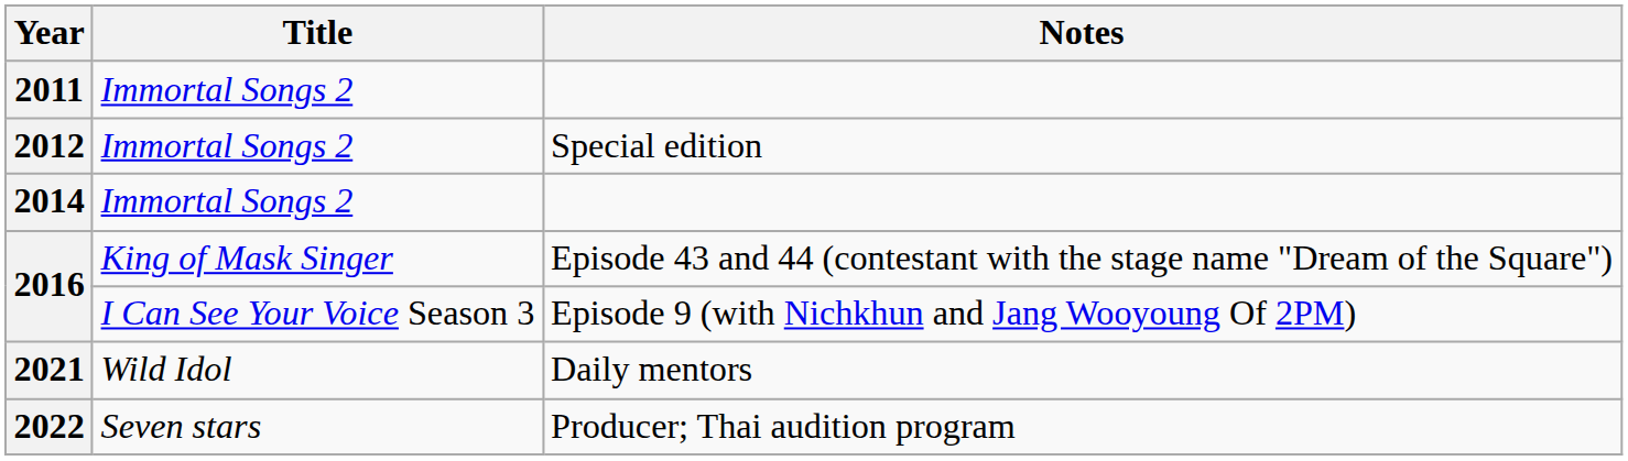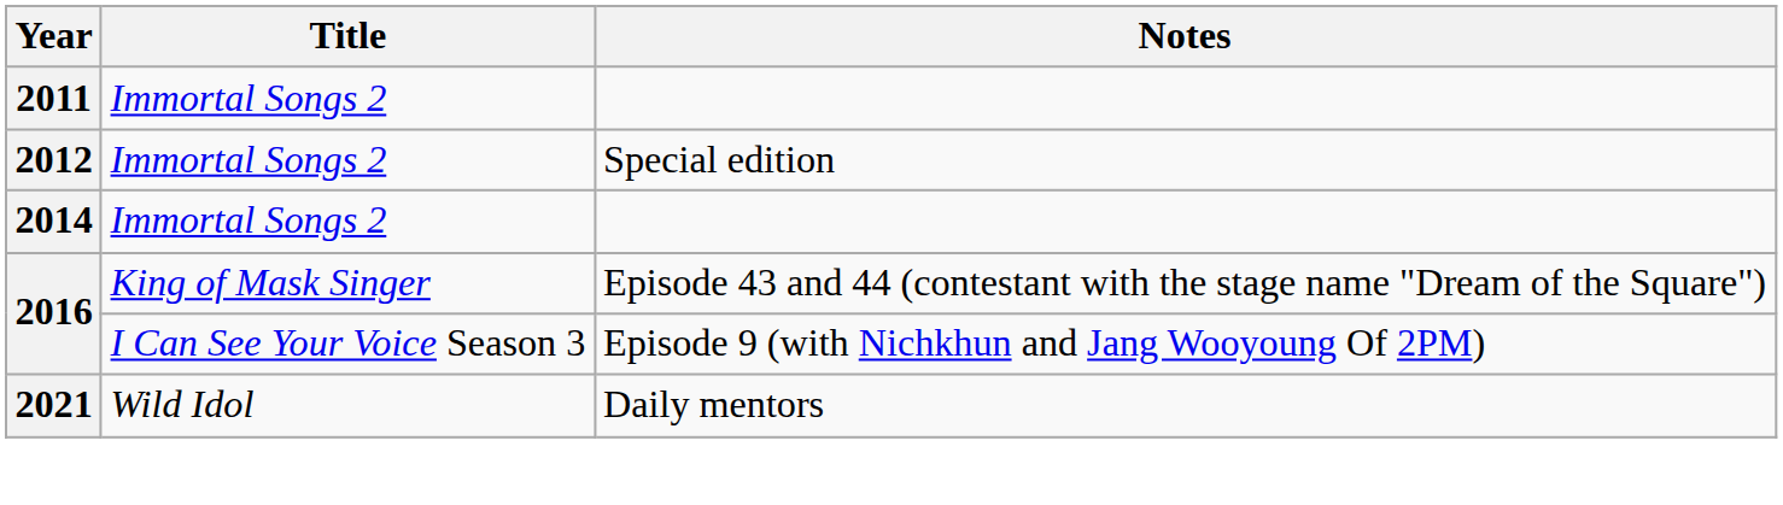- row: 2022 | Seven stars | Producer; Thai audition program
